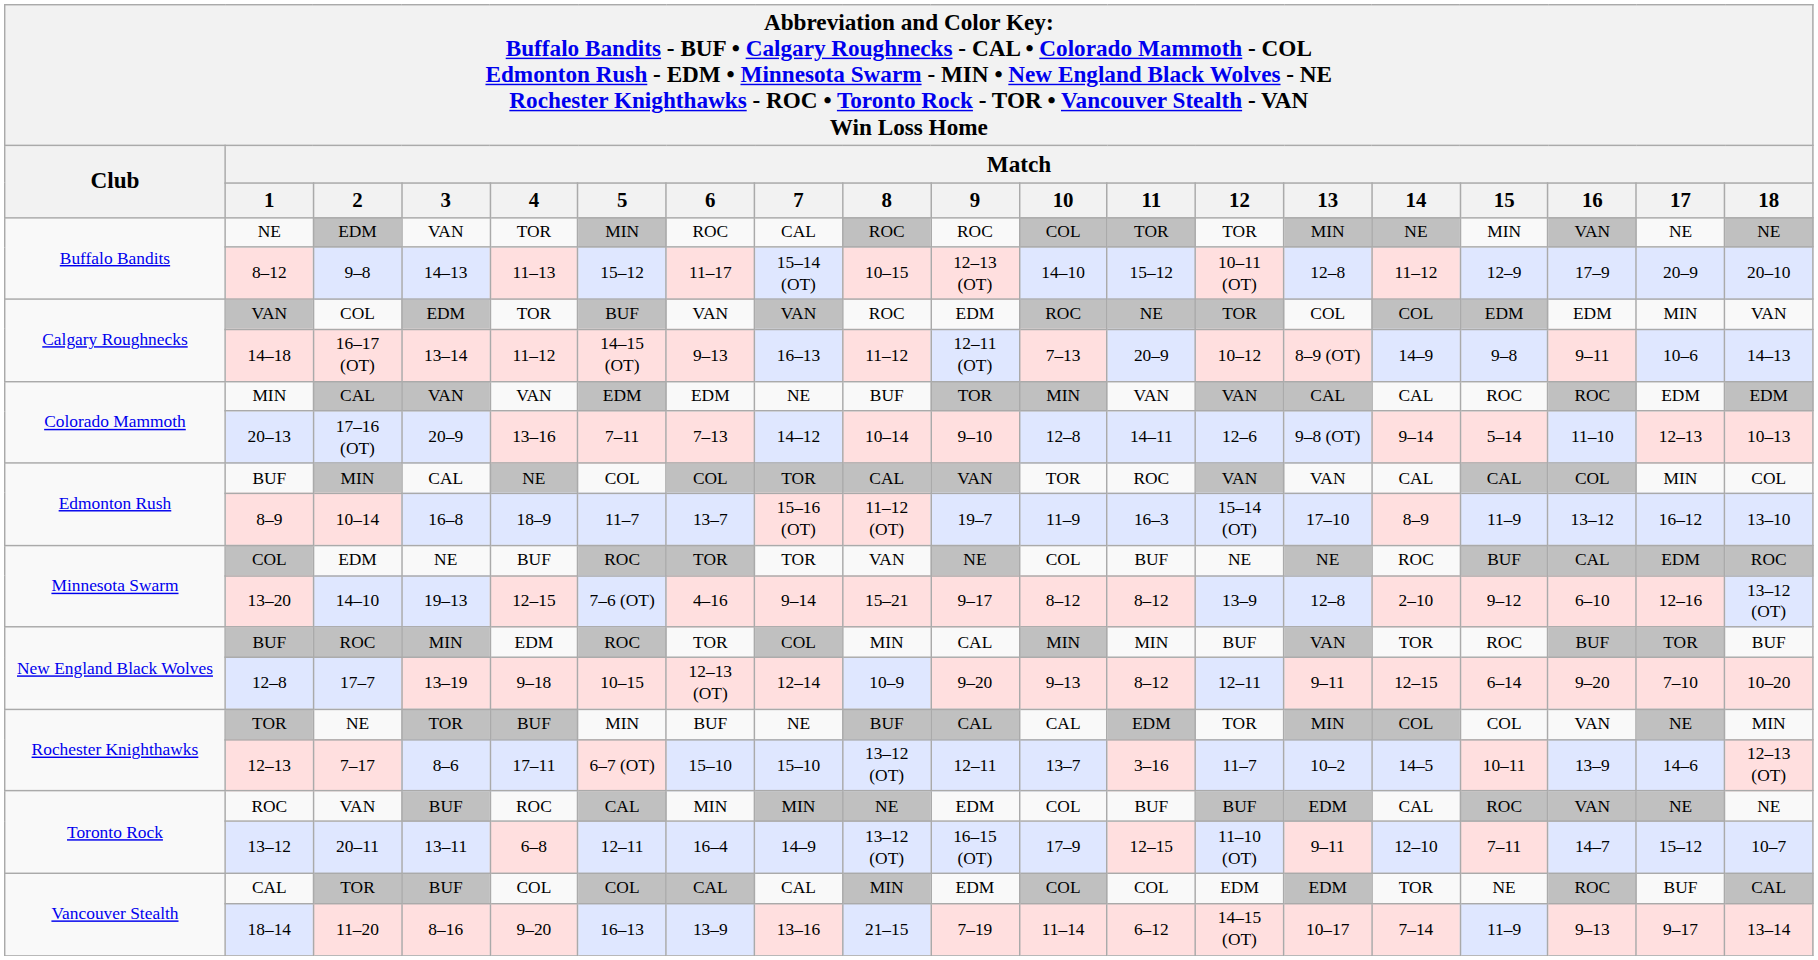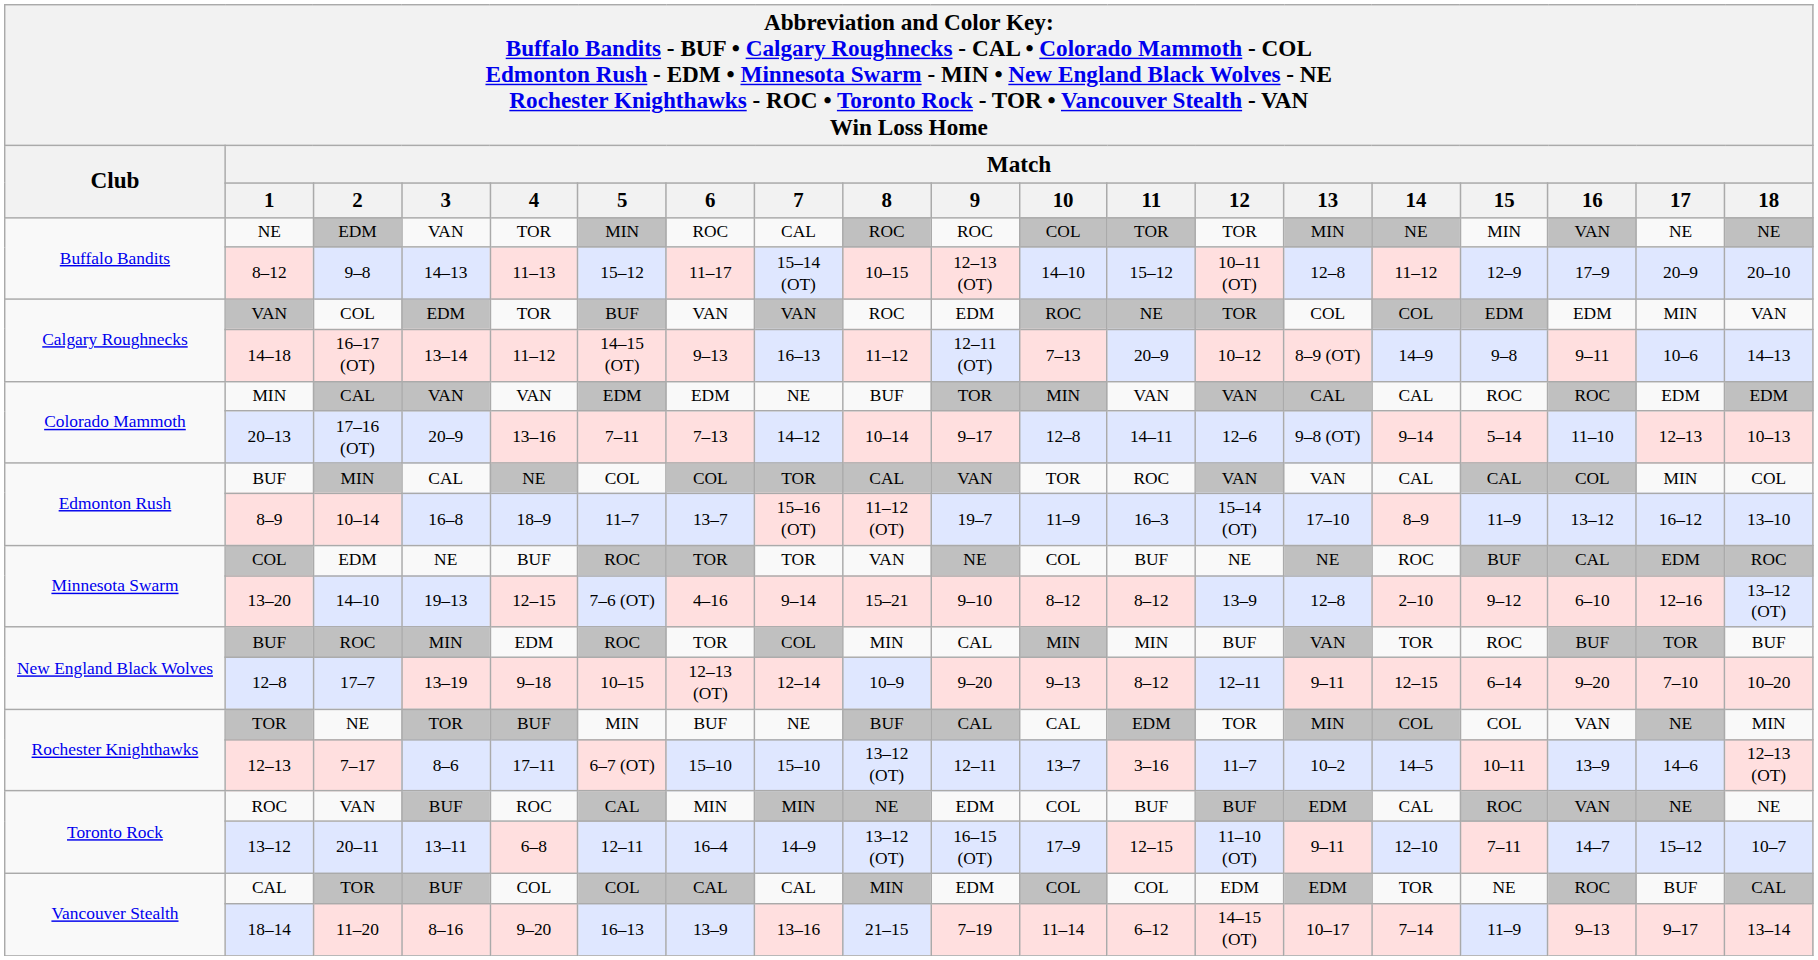20–13 | Match / 9: 9–10 -> 9–17
13–20 | Match / 9: 9–17 -> 9–10
